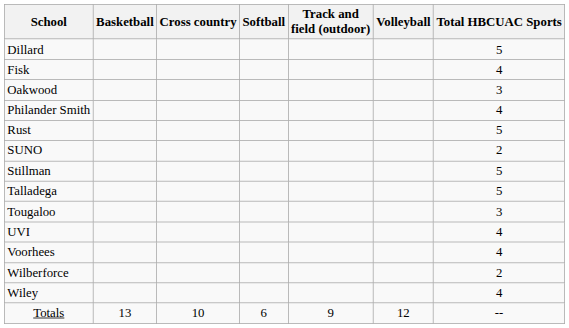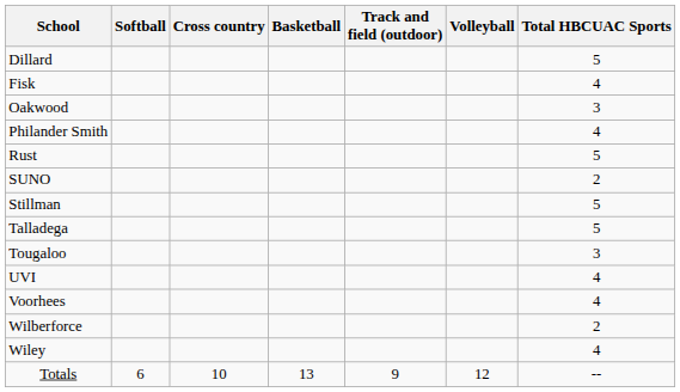columns swapped: Basketball <-> Softball
